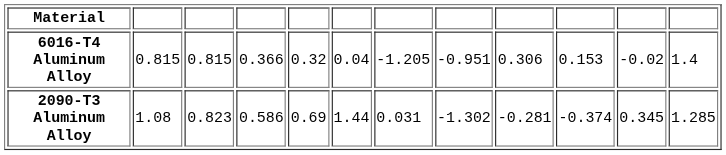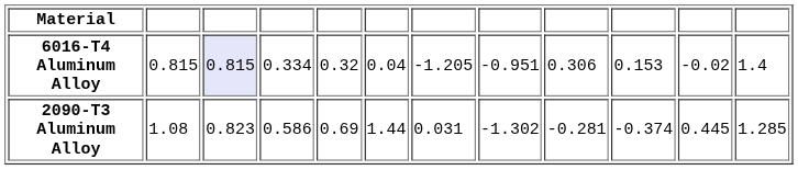6016-T4 Aluminum Alloy | column 3: no background -> lavender background
6016-T4 Aluminum Alloy | column 4: 0.366 -> 0.334
2090-T3 Aluminum Alloy | column 11: 0.345 -> 0.445
